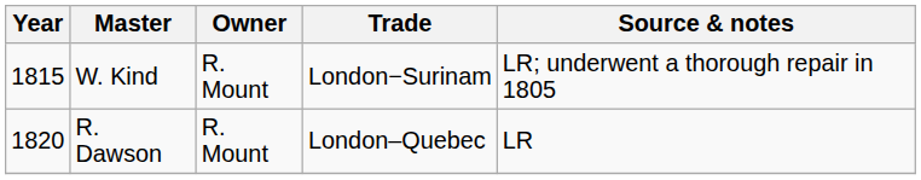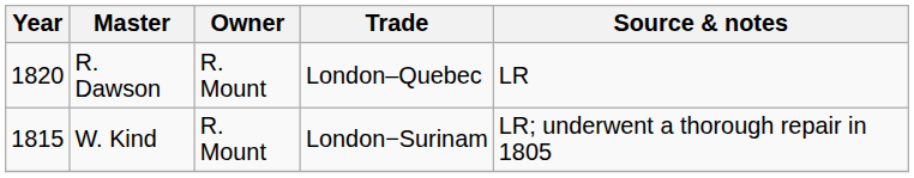rows swapped: W. Kind <-> R. Dawson
